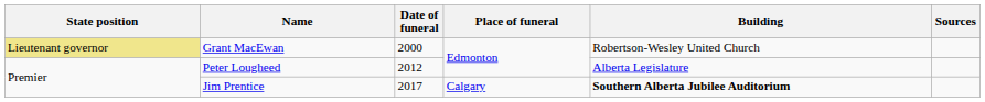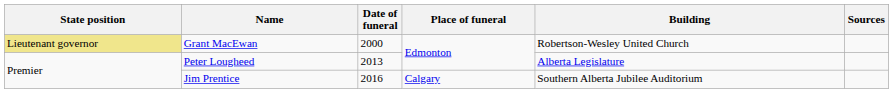Peter Lougheed | Date of funeral: 2012 -> 2013
Jim Prentice | Date of funeral: 2017 -> 2016
Jim Prentice | Building: bold -> normal
